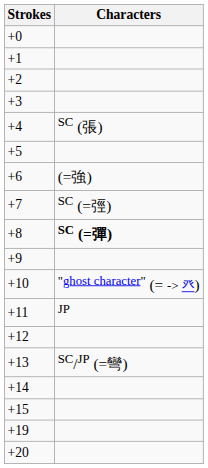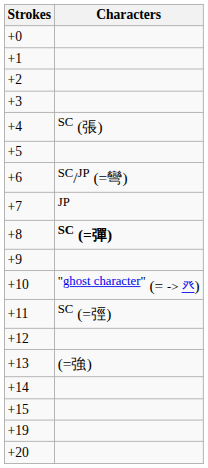+6 | Characters: (=強) -> SC/JP (=彎)
+7 | Characters: SC (=弳) -> JP
+11 | Characters: JP -> SC (=弳)
+13 | Characters: SC/JP (=彎) -> (=強)
